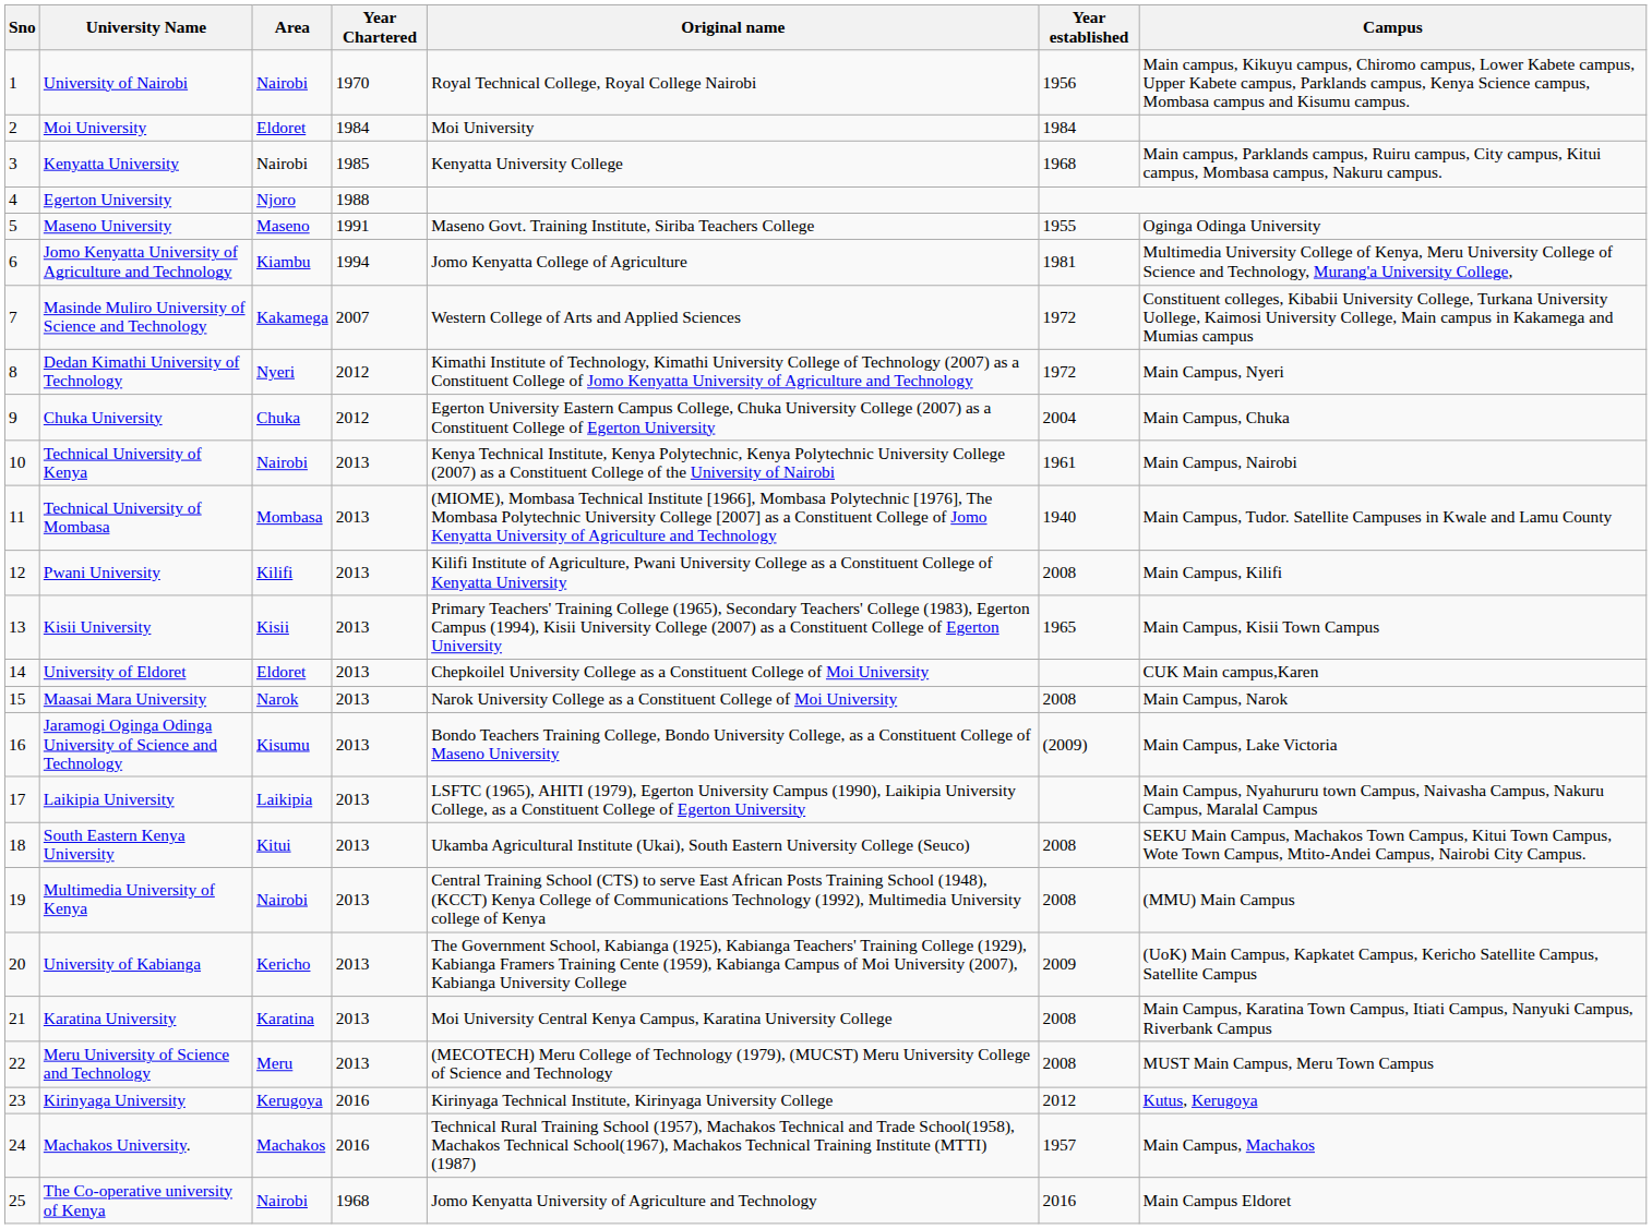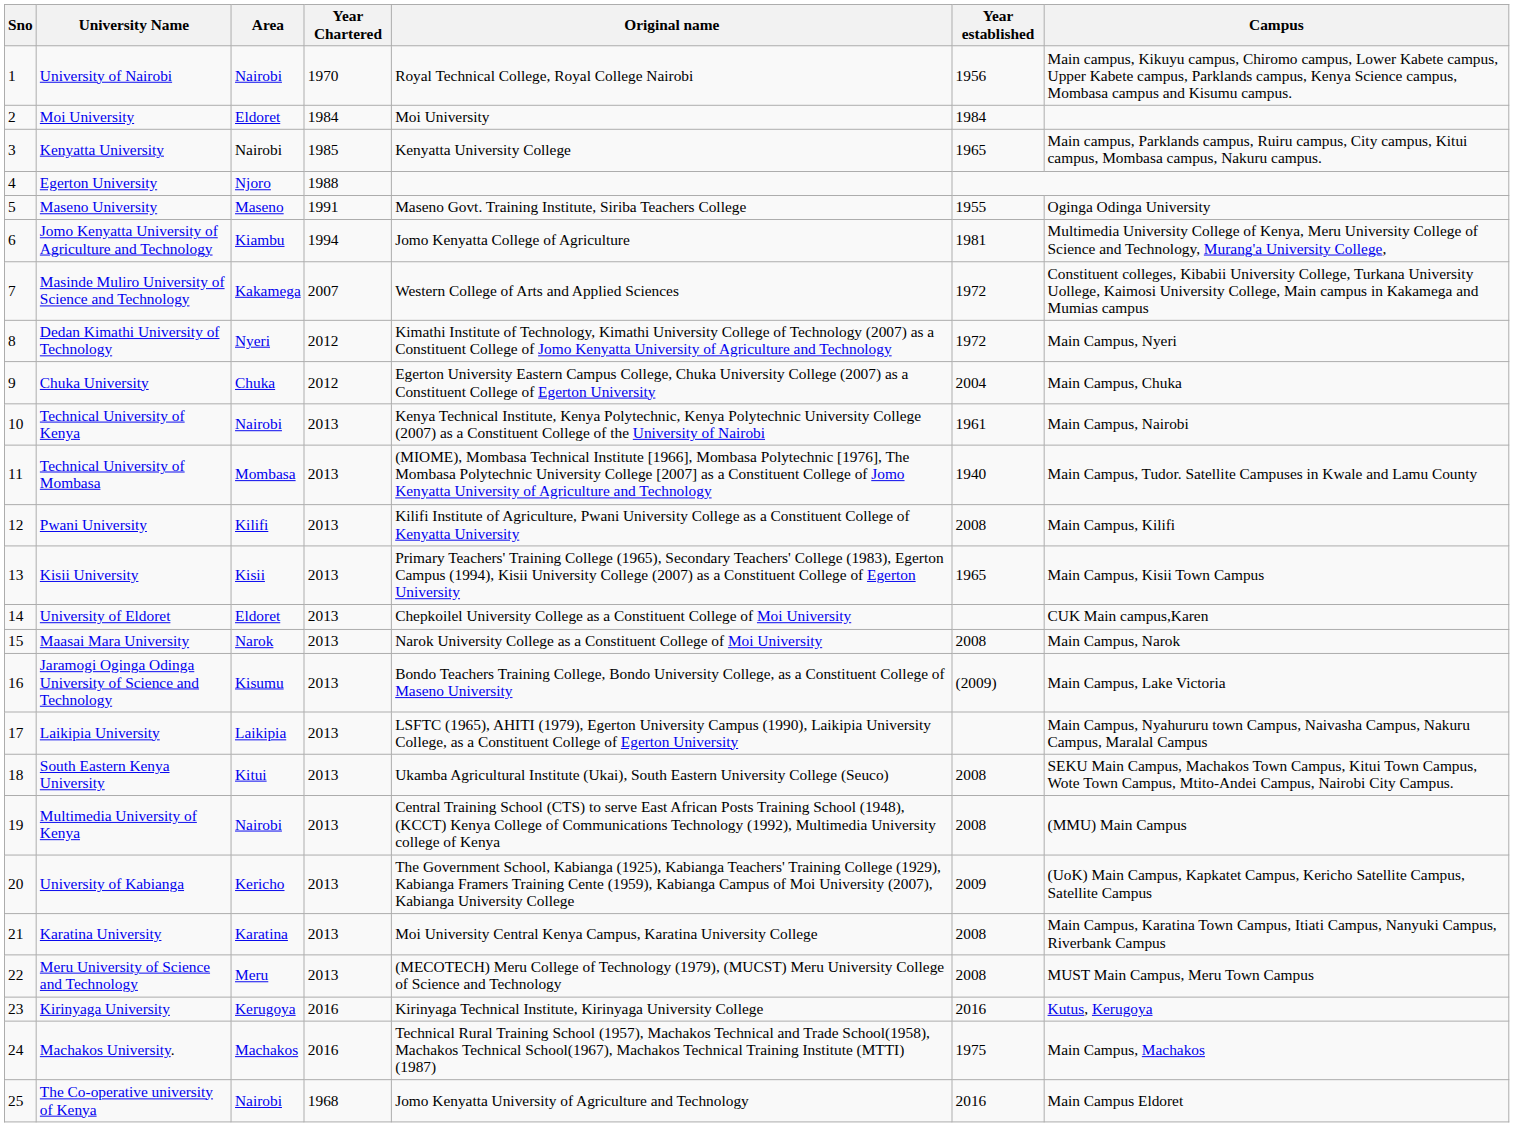Kenyatta University | Year established: 1968 -> 1965
Kirinyaga University | Year established: 2012 -> 2016
Machakos University. | Year established: 1957 -> 1975
